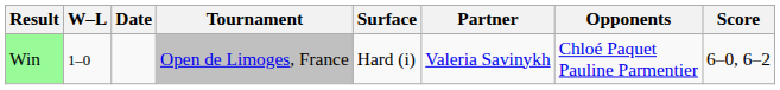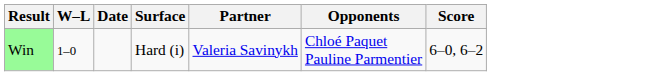- column: Tournament | Open de Limoges, France
